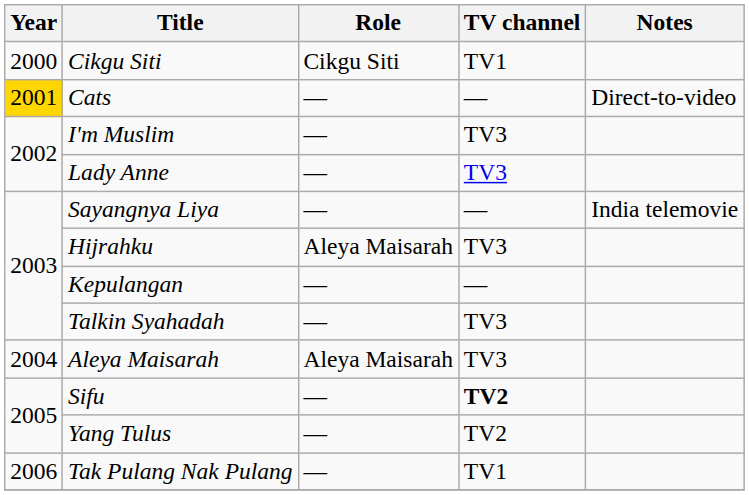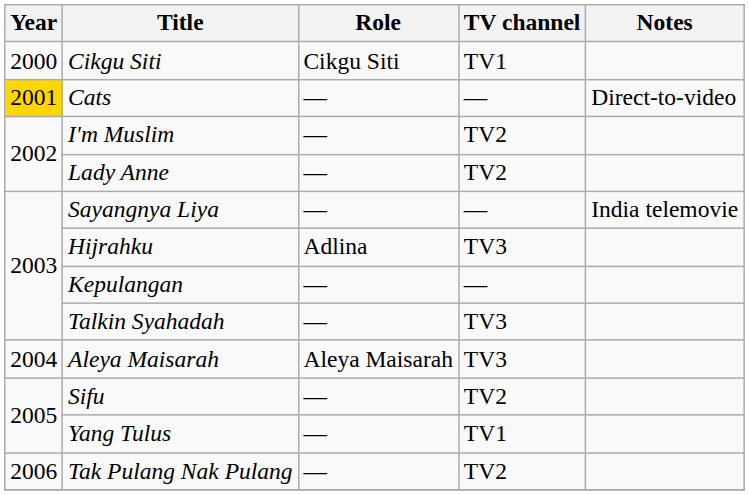I'm Muslim | TV channel: TV3 -> TV2
Lady Anne | TV channel: TV3 -> TV2
Hijrahku | Role: Aleya Maisarah -> Adlina
Sifu | TV channel: bold -> normal
Yang Tulus | TV channel: TV2 -> TV1
Tak Pulang Nak Pulang | TV channel: TV1 -> TV2
